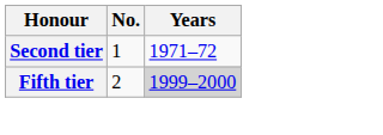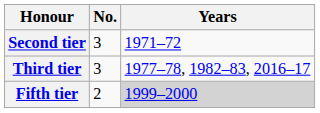Second tier | No.: 1 -> 3
+ row: Third tier | 3 | 1977–78, 1982–83, 2016–17
